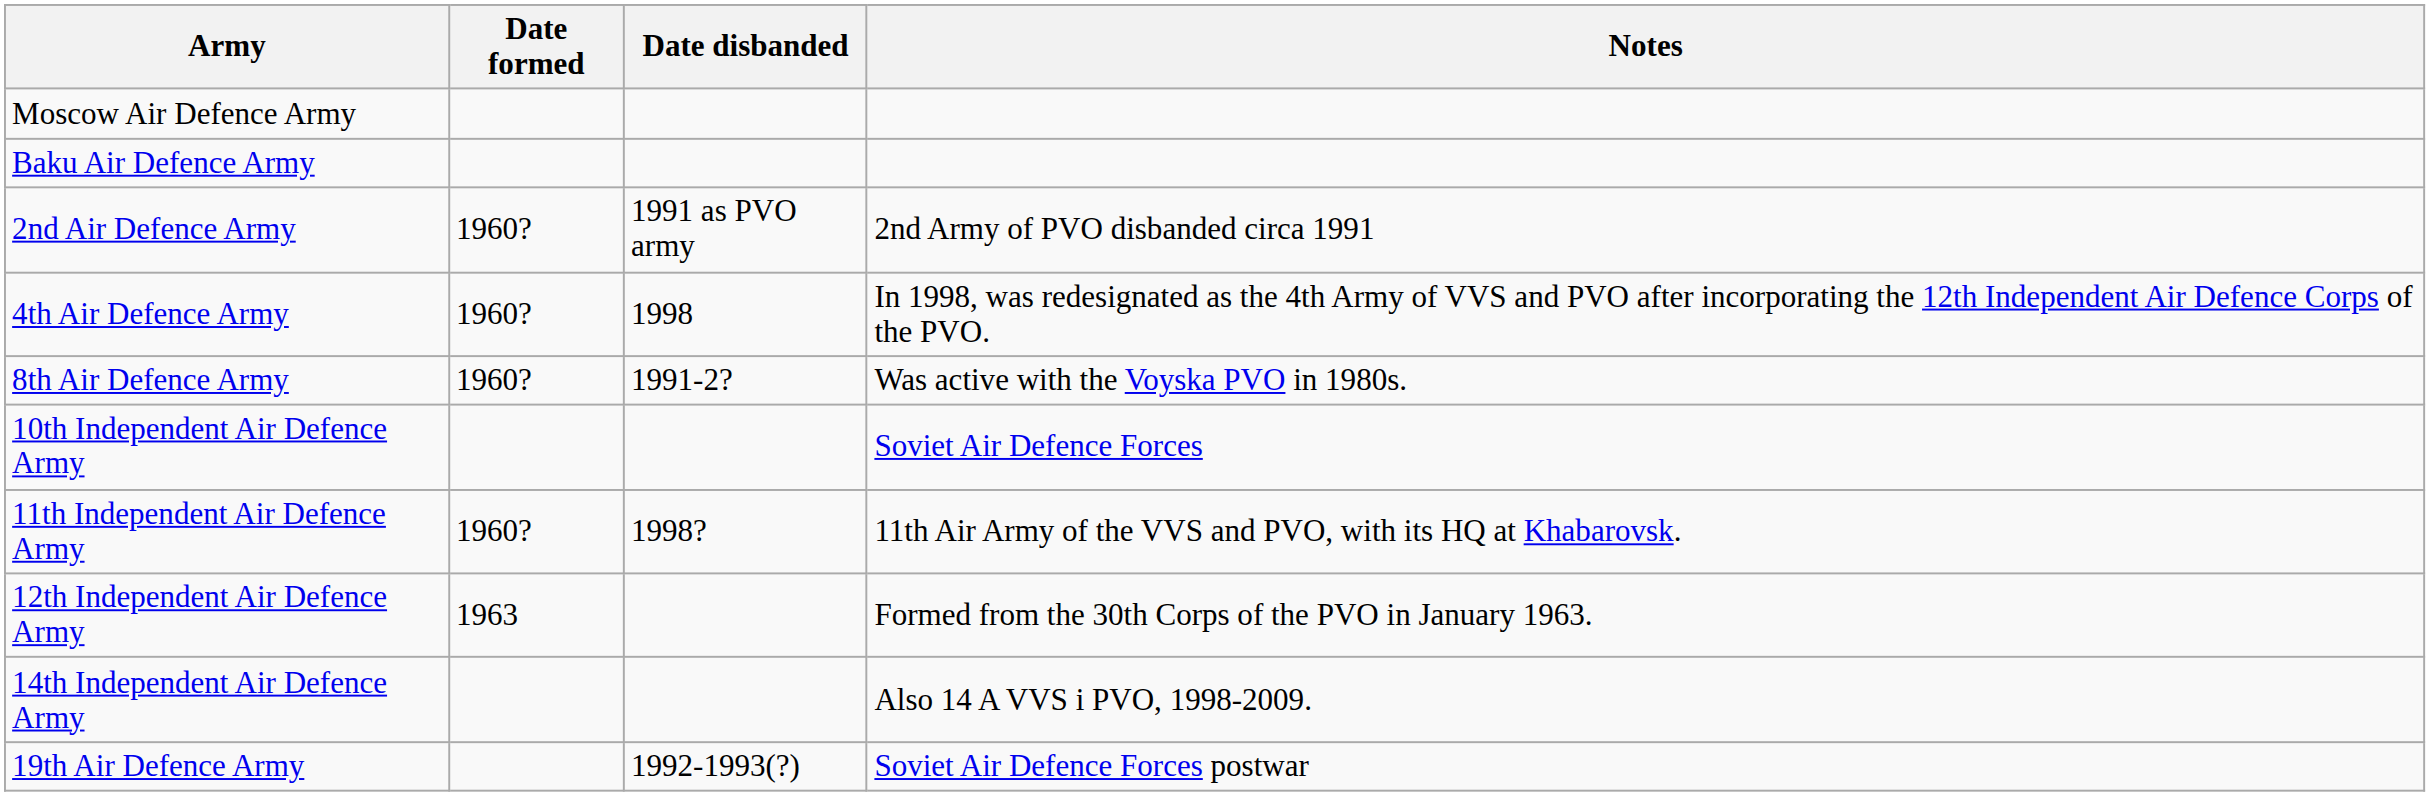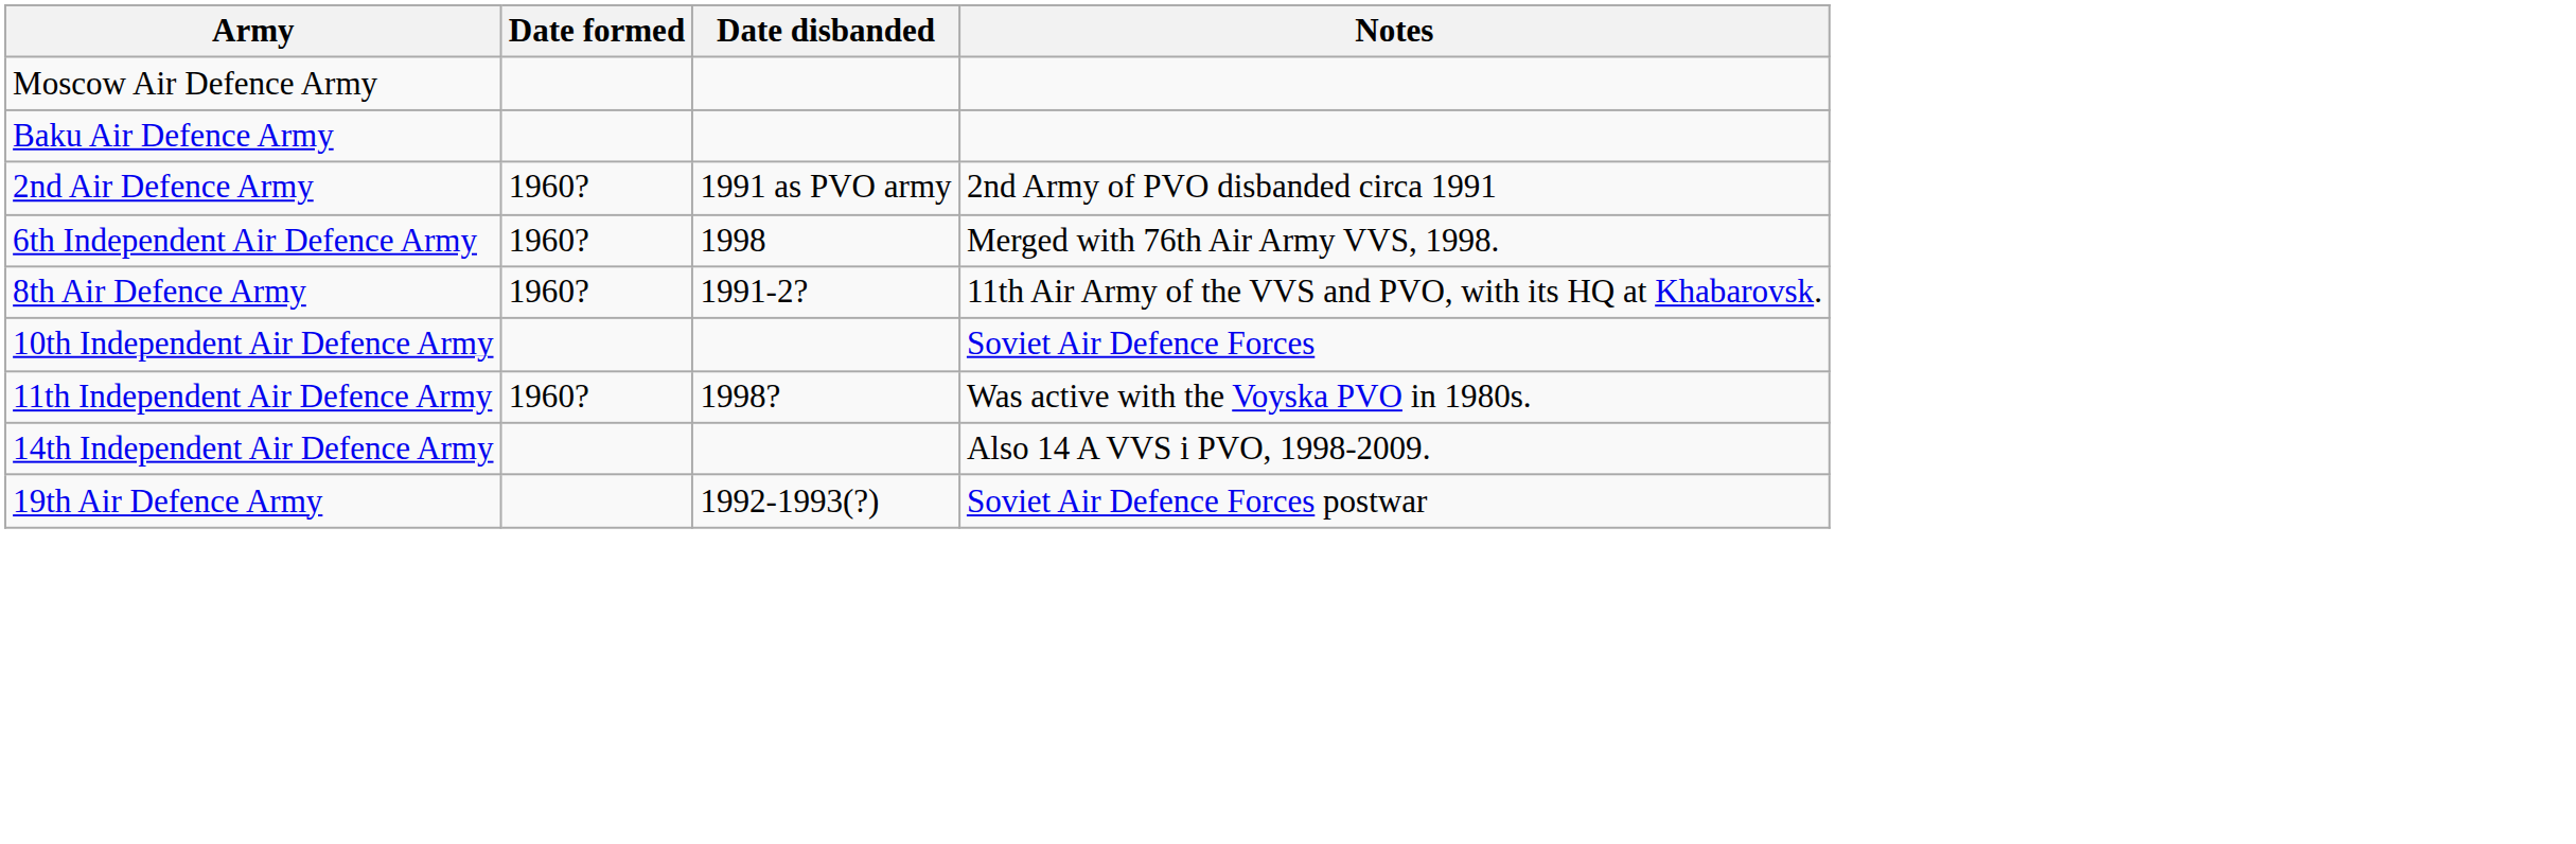- row: 4th Air Defence Army | 1960? | 1998 | In 1998, was redesignated as the 4th Army of VVS and PVO after incorporating the 12th Independent Air Defence Corps of the PVO.
+ row: 6th Independent Air Defence Army | 1960? | 1998 | Merged with 76th Air Army VVS, 1998.
8th Air Defence Army | Notes: Was active with the Voyska PVO in 1980s. -> 11th Air Army of the VVS and PVO, with its HQ at Khabarovsk.
11th Independent Air Defence Army | Notes: 11th Air Army of the VVS and PVO, with its HQ at Khabarovsk. -> Was active with the Voyska PVO in 1980s.
- row: 12th Independent Air Defence Army | 1963 | Formed from the 30th Corps of the PVO in January 1963.
